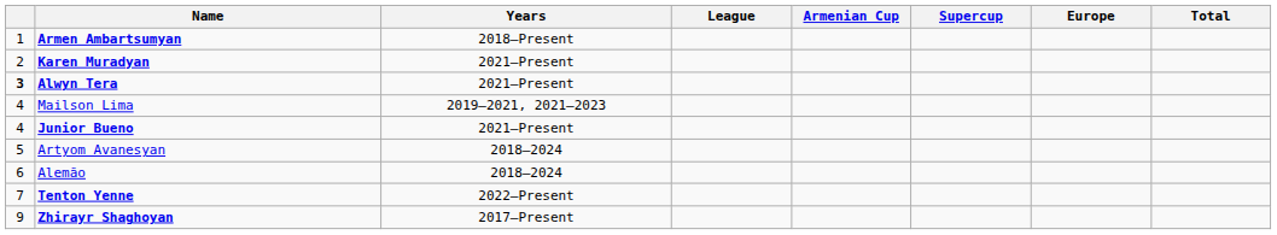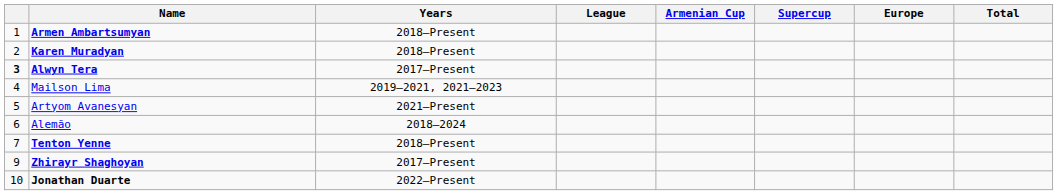Karen Muradyan | Years: 2021–Present -> 2018–Present
Alwyn Tera | Years: 2021–Present -> 2017–Present
- row: 4 | Junior Bueno | 2021–Present
Artyom Avanesyan | Years: 2018–2024 -> 2021–Present
Tenton Yenne | Years: 2022–Present -> 2018–Present
+ row: 10 | Jonathan Duarte | 2022–Present
